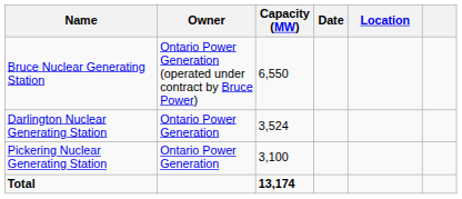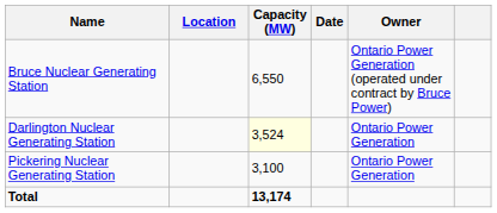columns swapped: Location <-> Owner
Darlington Nuclear Generating Station | Capacity (MW): no background -> lightyellow background
